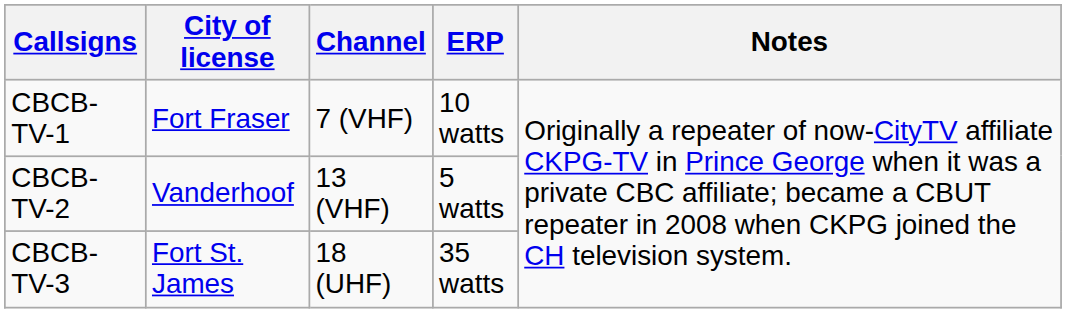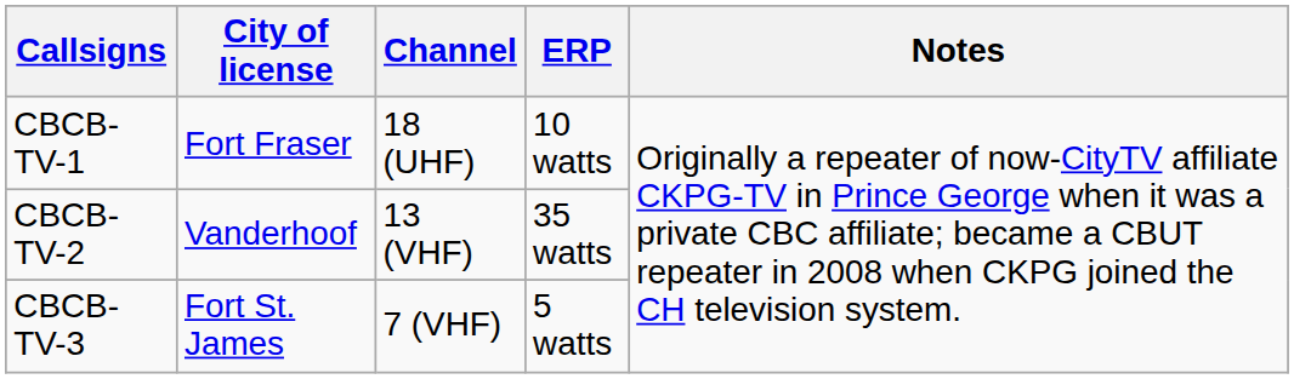CBCB-TV-1 | Channel: 7 (VHF) -> 18 (UHF)
CBCB-TV-2 | ERP: 5 watts -> 35 watts
CBCB-TV-3 | Channel: 18 (UHF) -> 7 (VHF)
CBCB-TV-3 | ERP: 35 watts -> 5 watts
